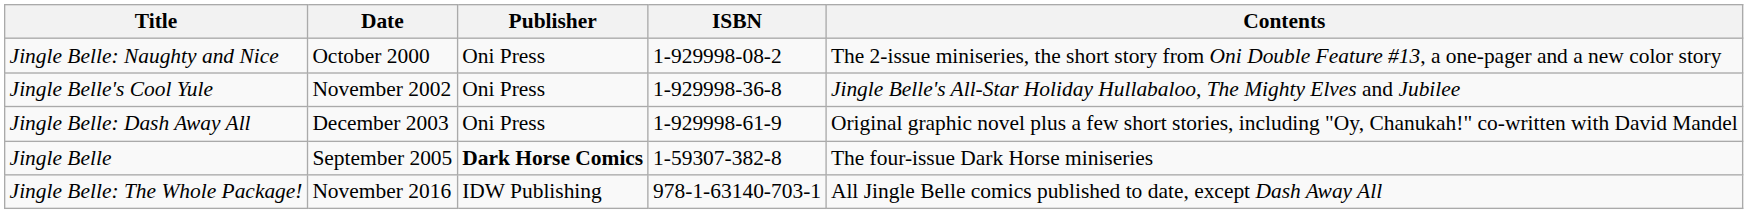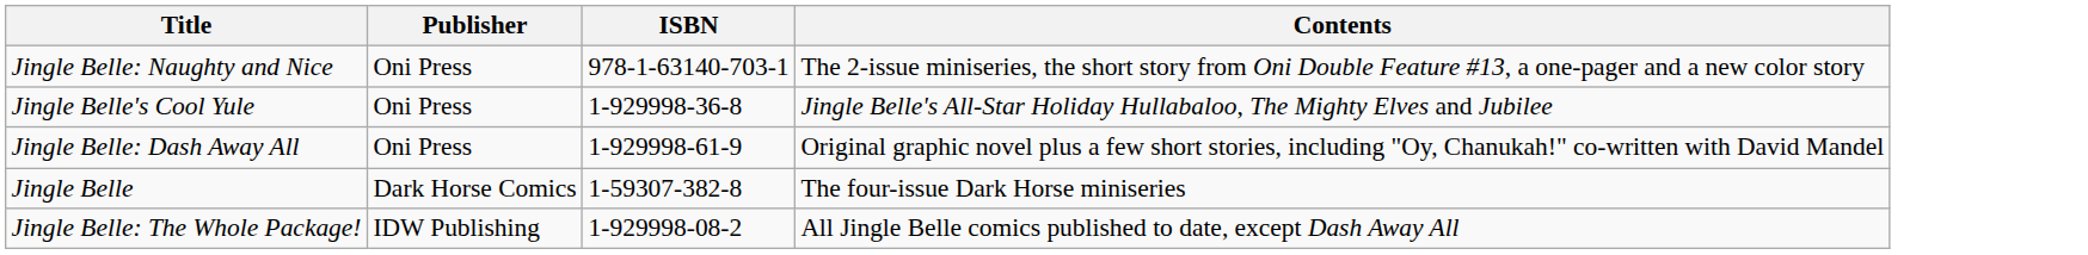- column: Date | October 2000 | November 2002 | December 2003 | September 2005 | November 2016
Jingle Belle: Naughty and Nice | ISBN: 1-929998-08-2 -> 978-1-63140-703-1
Jingle Belle | Publisher: bold -> normal
Jingle Belle: The Whole Package! | ISBN: 978-1-63140-703-1 -> 1-929998-08-2
